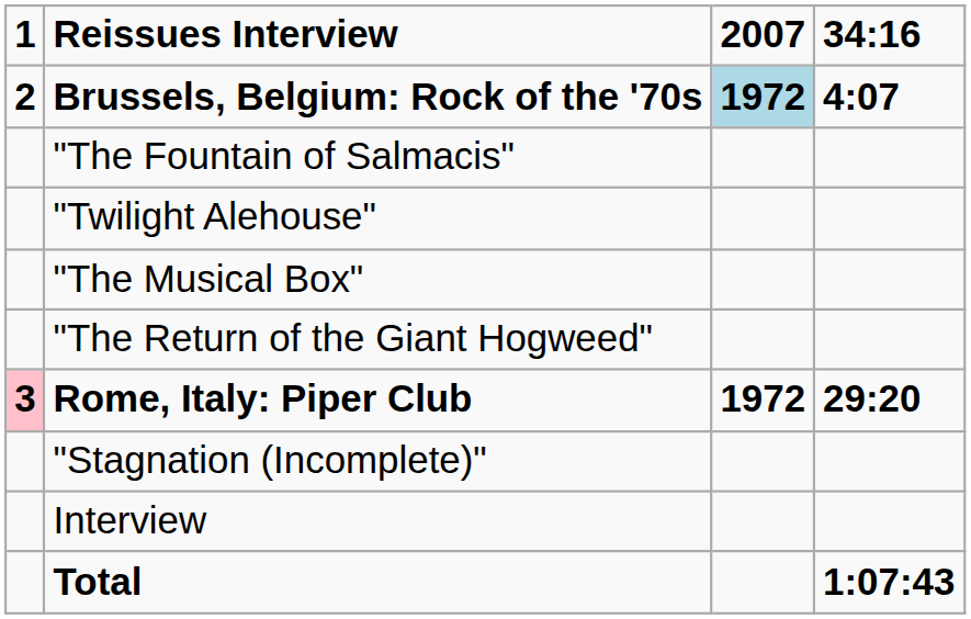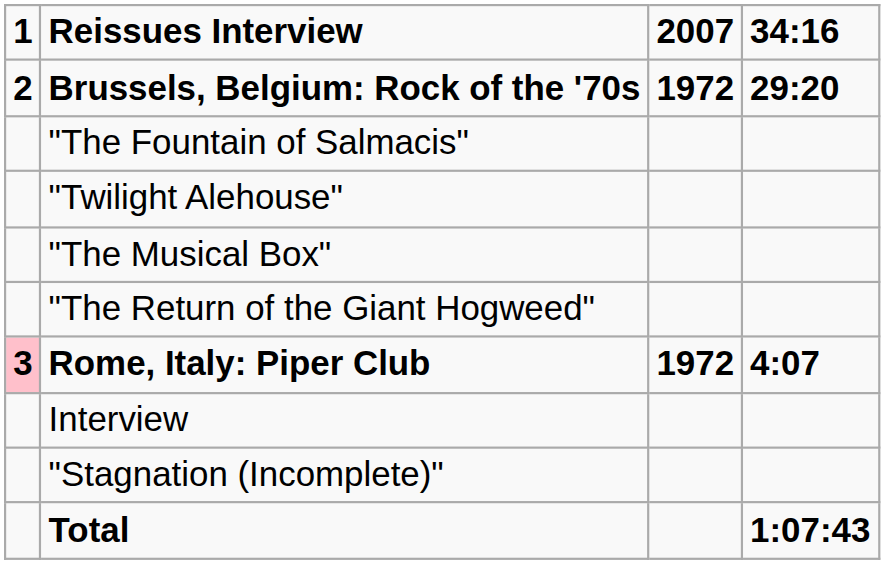Brussels, Belgium: Rock of the '70s | 2007: lightblue background -> no background
Brussels, Belgium: Rock of the '70s | 34:16: 4:07 -> 29:20
Rome, Italy: Piper Club | 34:16: 29:20 -> 4:07
rows swapped: Interview <-> "Stagnation (Incomplete)"
